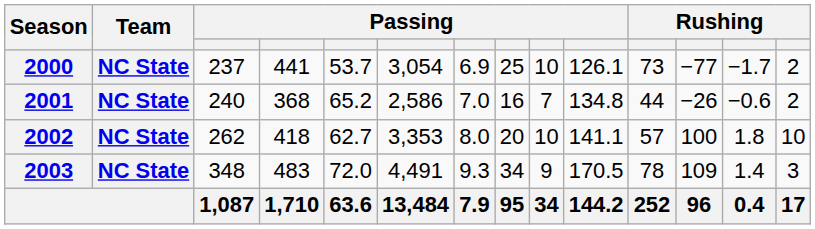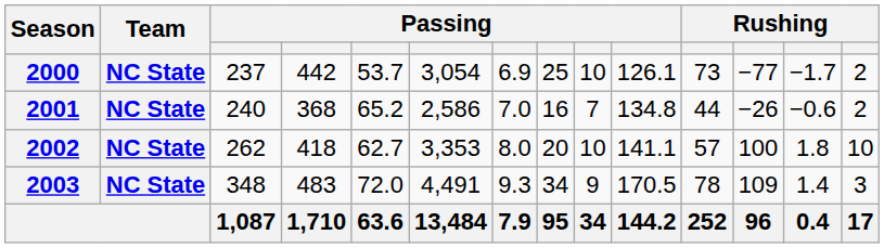2000 | column 4: 441 -> 442
